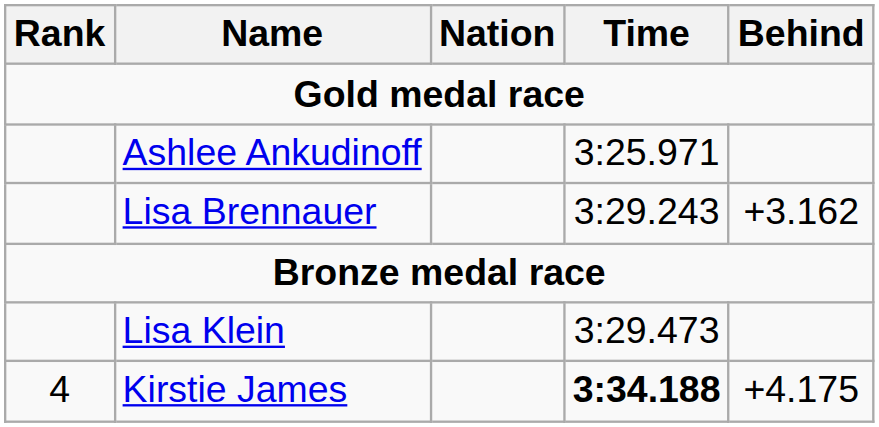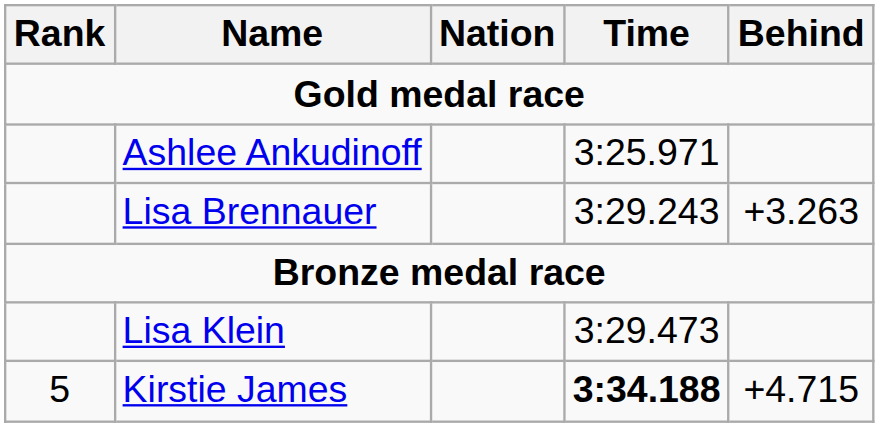Lisa Brennauer | Behind: +3.162 -> +3.263
Kirstie James | Rank: 4 -> 5
Kirstie James | Behind: +4.175 -> +4.715
